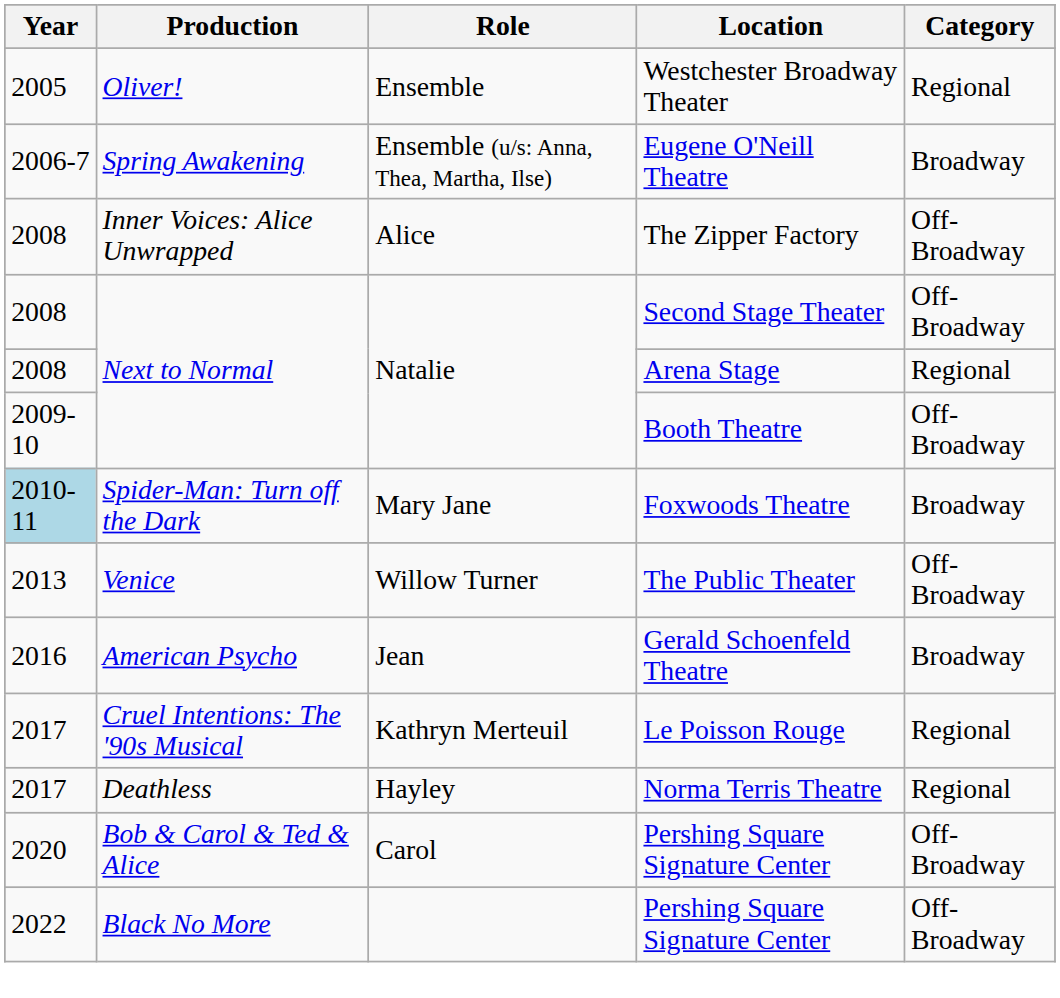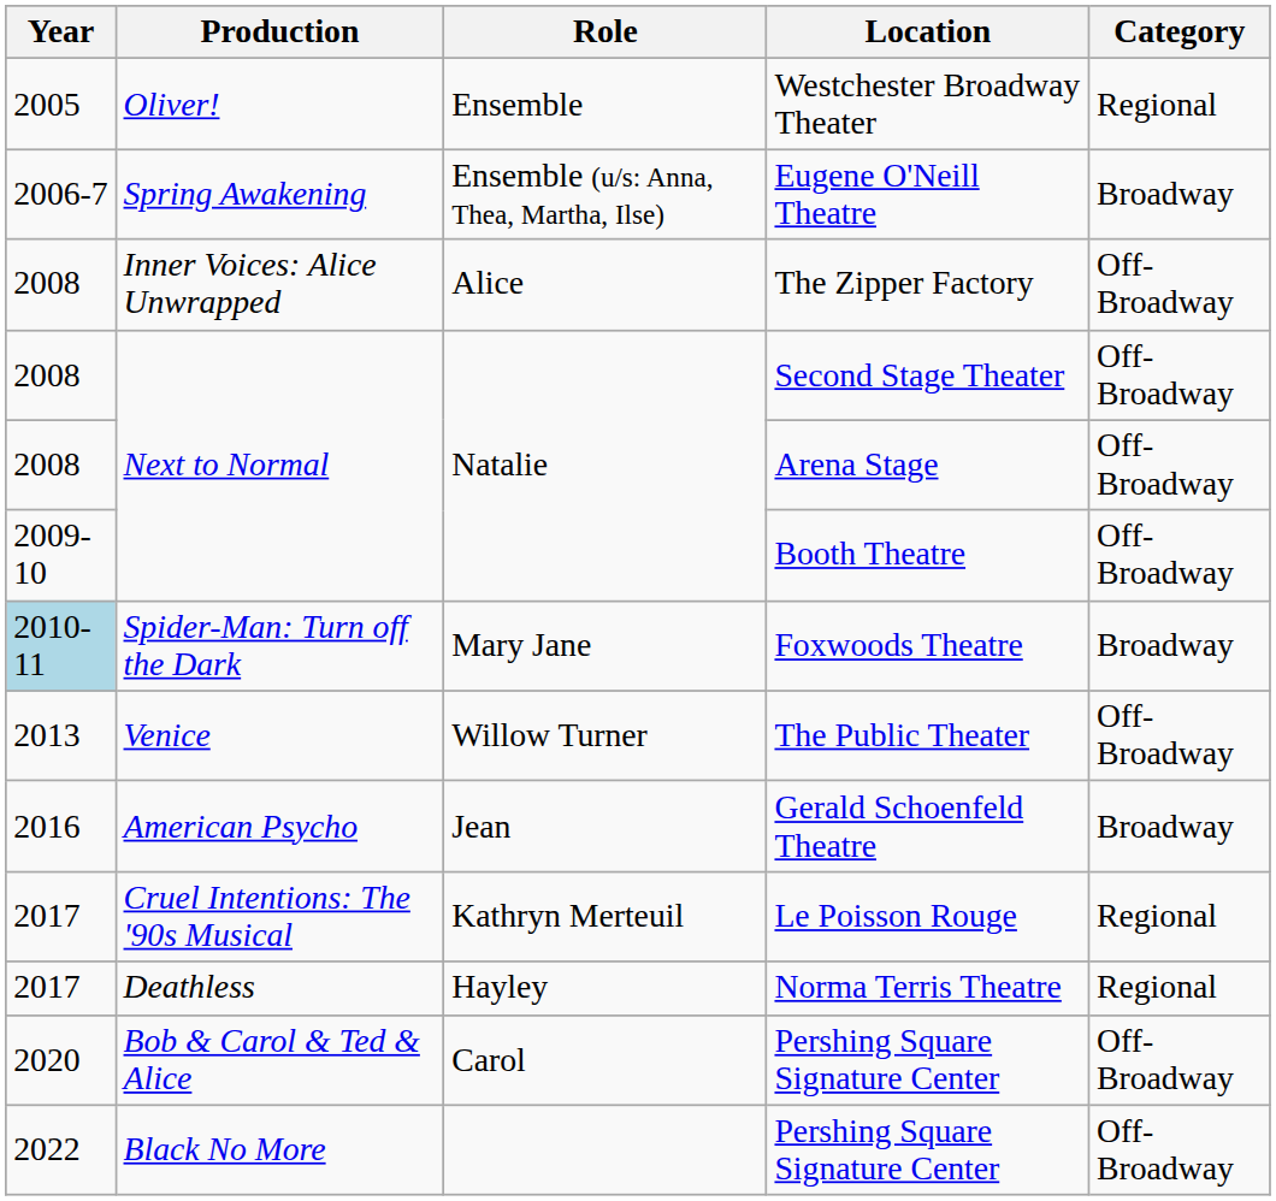Arena Stage | Category: Regional -> Off-Broadway
